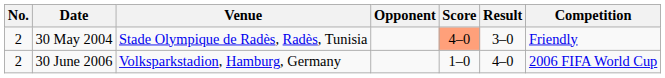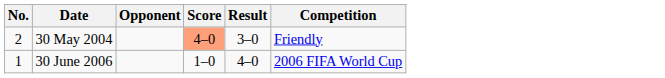- column: Venue | Stade Olympique de Radès, Radès, Tunisia | Volksparkstadion, Hamburg, Germany
30 June 2006 | No.: 2 -> 1
